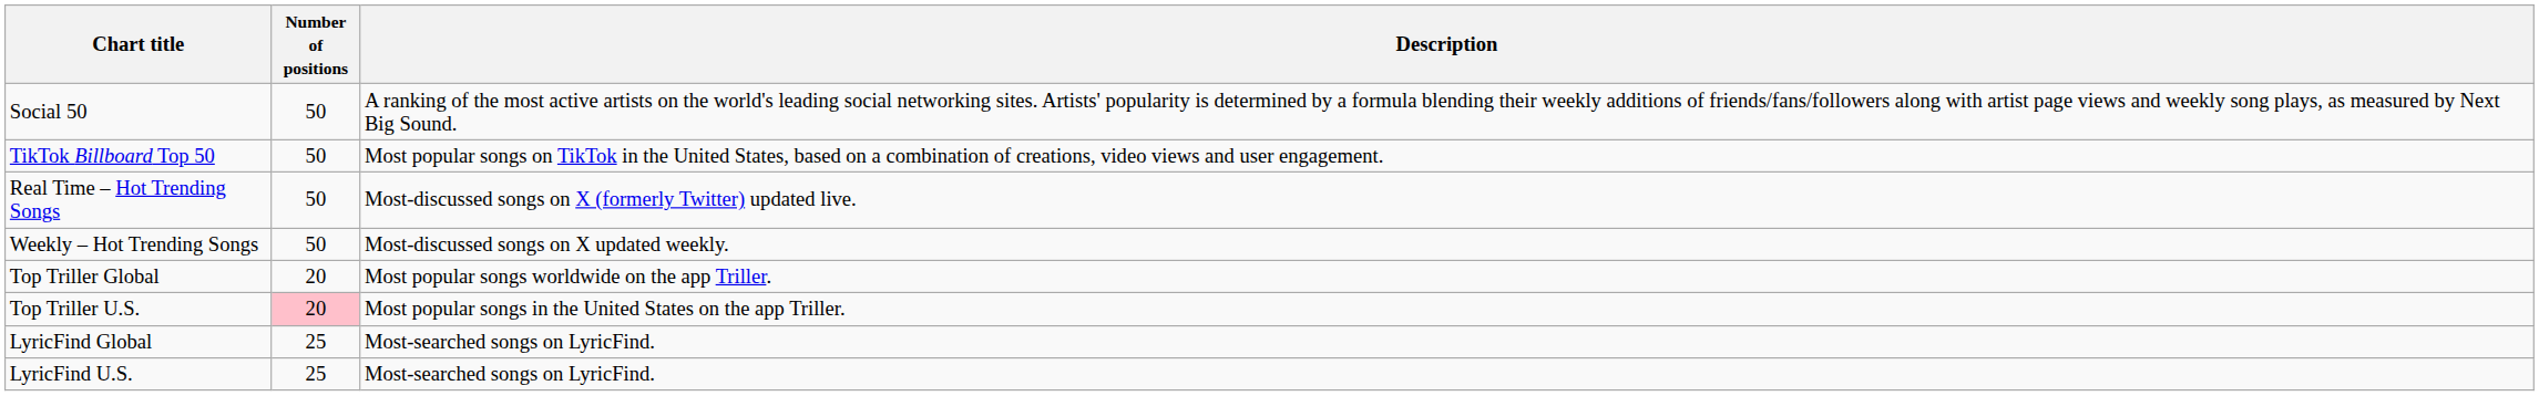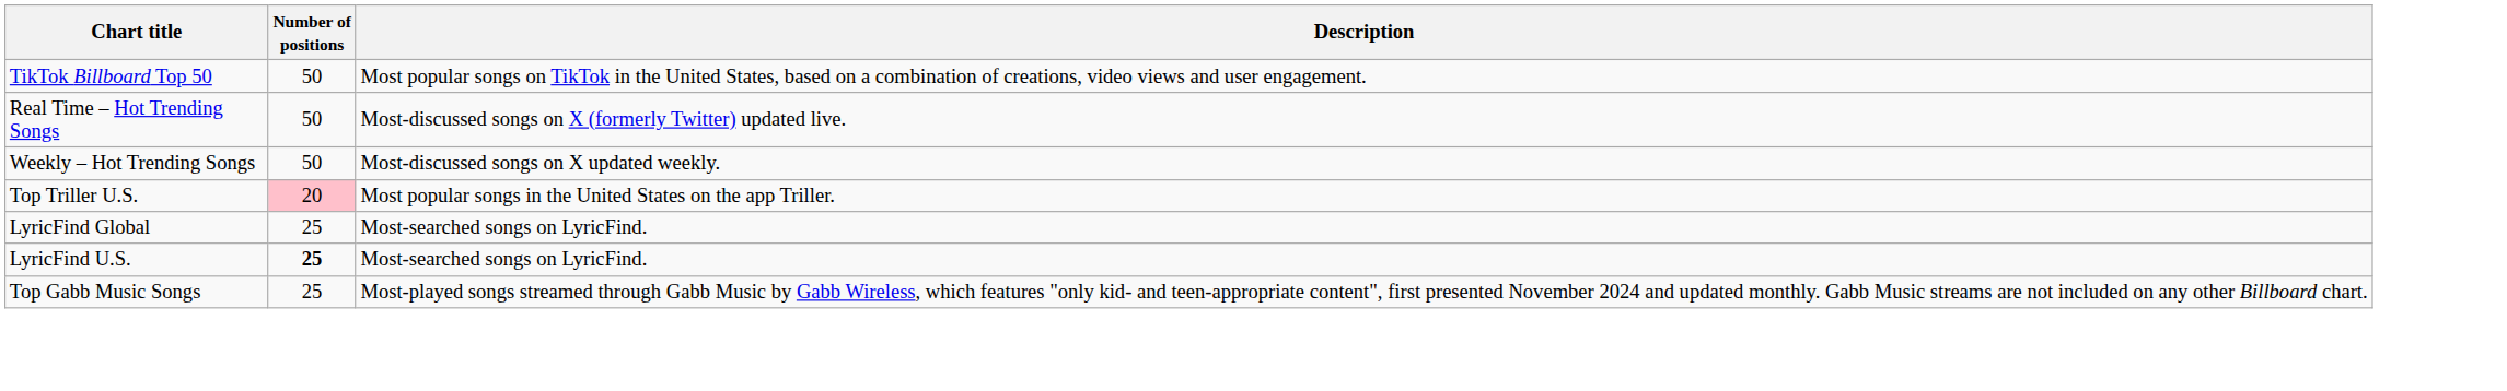- row: Social 50 | 50 | A ranking of the most active artists on the world's leading social networking sites. Artists' popularity is determined by a formula blending their weekly additions of friends/fans/followers along with artist page views and weekly song plays, as measured by Next Big Sound.
- row: Top Triller Global | 20 | Most popular songs worldwide on the app Triller.
LyricFind U.S. | Number of positions: normal -> bold
+ row: Top Gabb Music Songs | 25 | Most-played songs streamed through Gabb Music by Gabb Wireless, which features "only kid- and teen-appropriate content", first presented November 2024 and updated monthly. Gabb Music streams are not included on any other Billboard chart.
